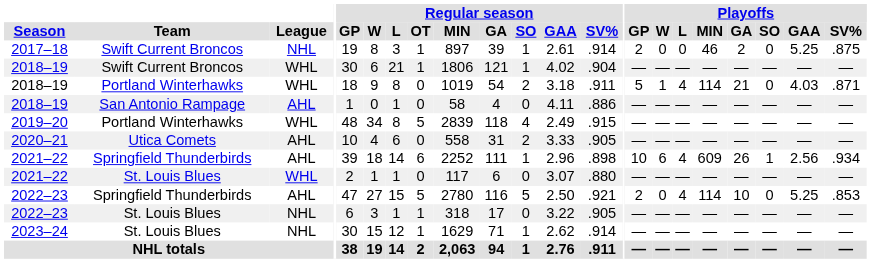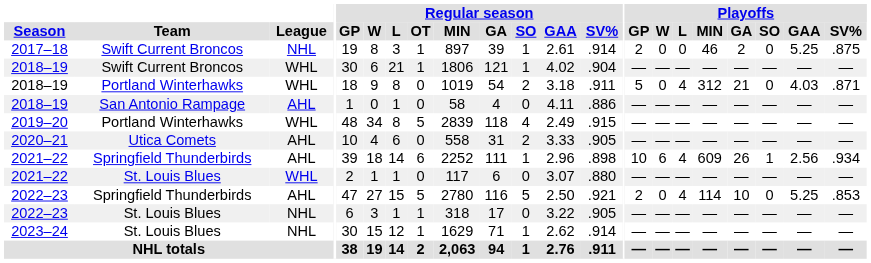2018–19 / Portland Winterhawks | Playoffs / W: 1 -> 0
2018–19 / Portland Winterhawks | Playoffs / MIN: 114 -> 312
